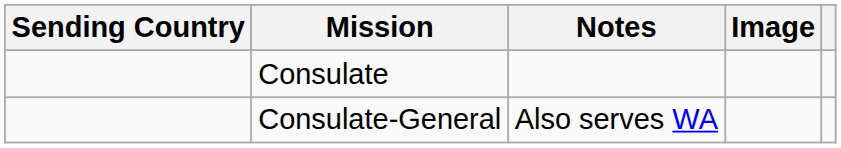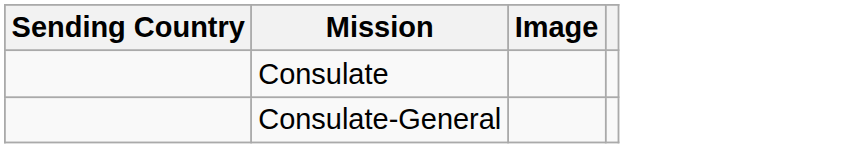- column: Notes | Also serves WA
